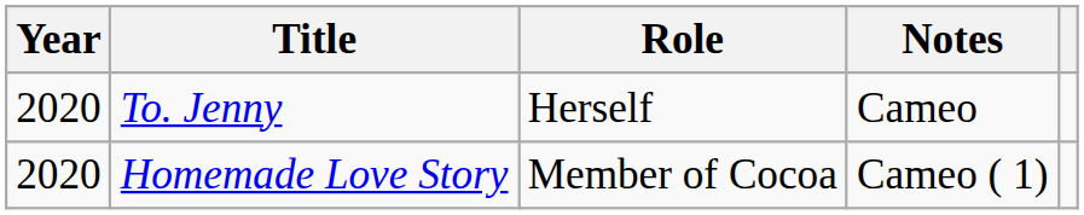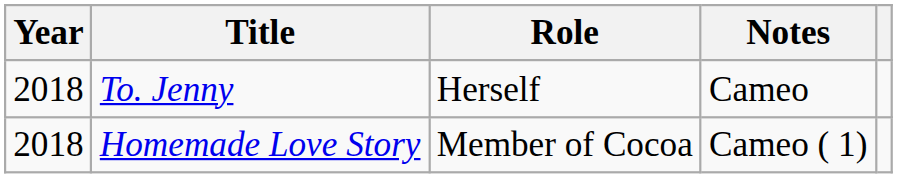To. Jenny | Year: 2020 -> 2018
Homemade Love Story | Year: 2020 -> 2018
